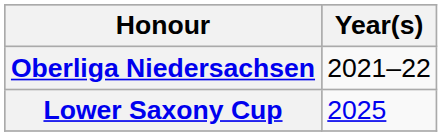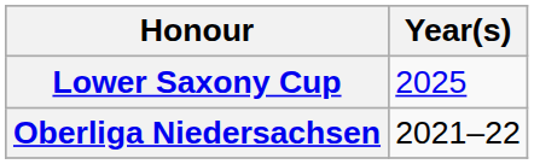rows swapped: Oberliga Niedersachsen <-> Lower Saxony Cup
